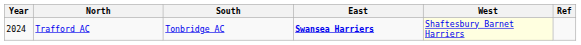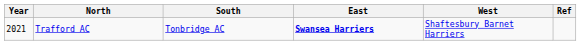Trafford AC | Year: 2024 -> 2021
Trafford AC | West: lightyellow background -> no background
